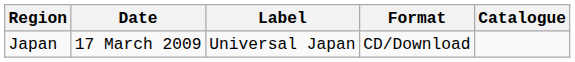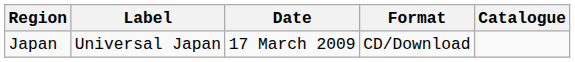columns swapped: Date <-> Label
